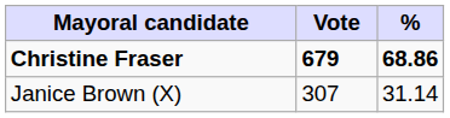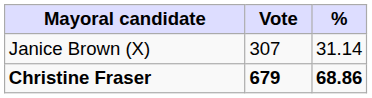rows swapped: Christine Fraser <-> Janice Brown (X)
